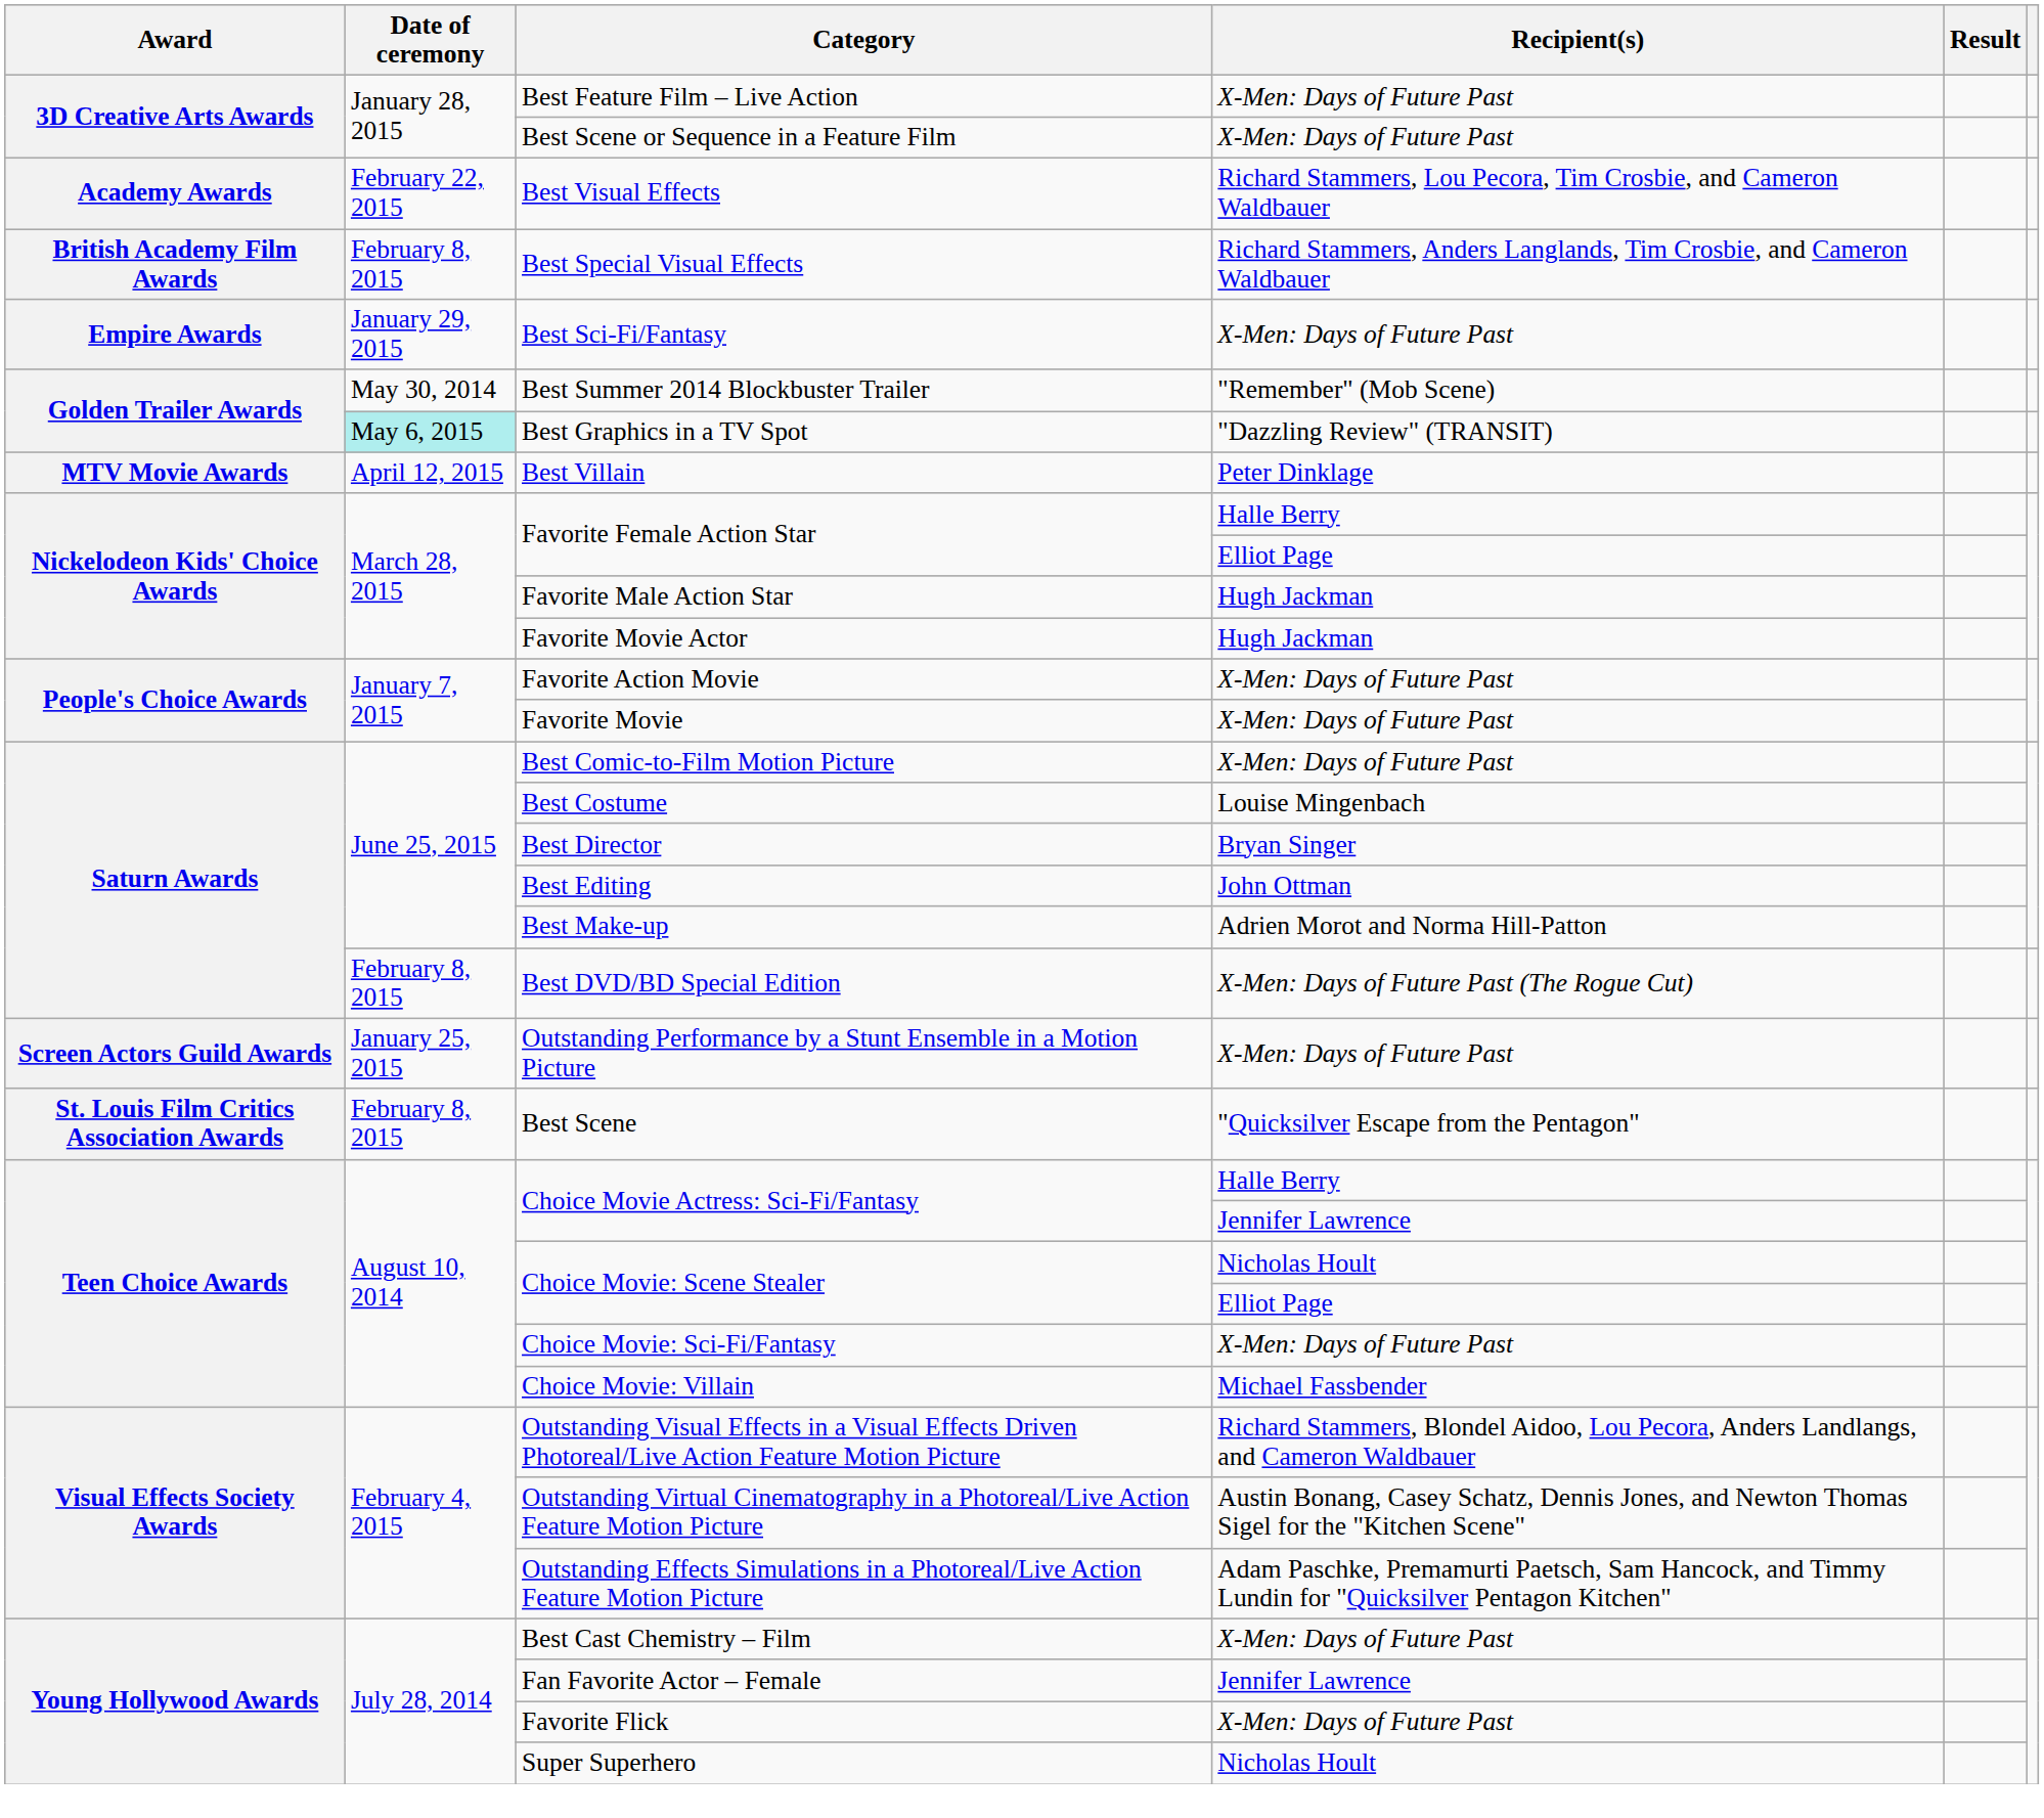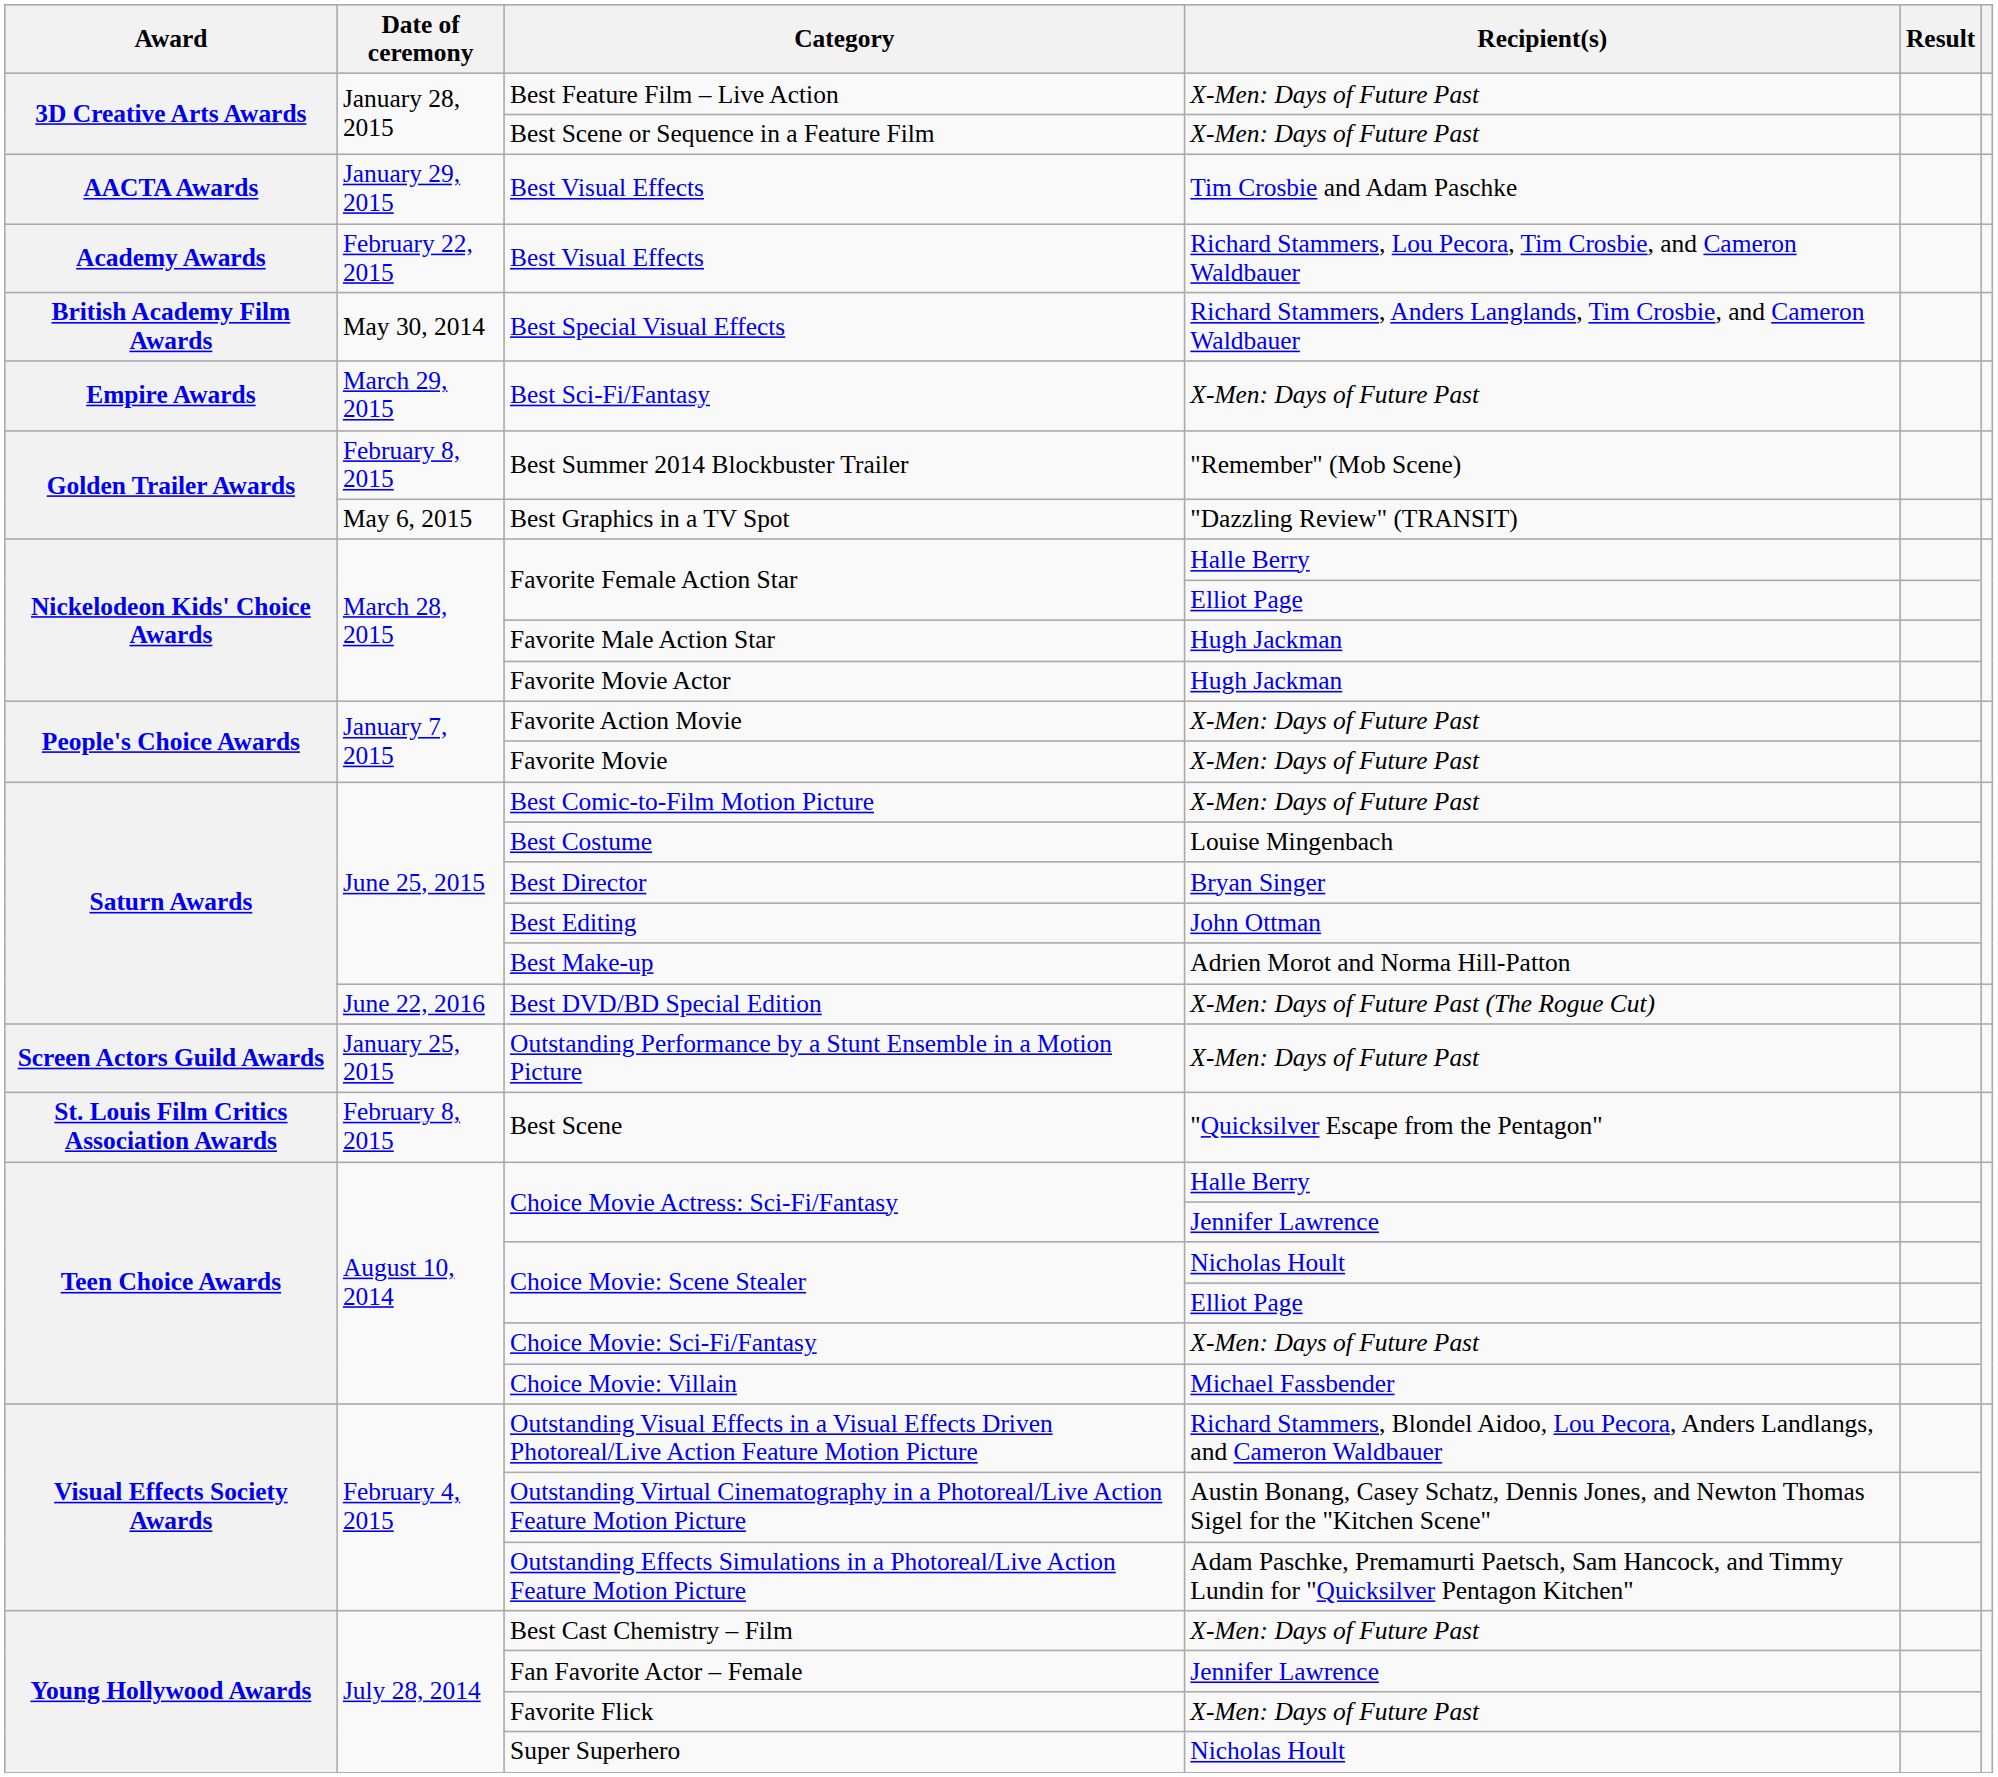+ row: AACTA Awards | January 29, 2015 | Best Visual Effects | Tim Crosbie and Adam Paschke
Best Special Visual Effects | Date of ceremony: February 8, 2015 -> May 30, 2014
Best Sci-Fi/Fantasy | Date of ceremony: January 29, 2015 -> March 29, 2015
Best Summer 2014 Blockbuster Trailer | Date of ceremony: May 30, 2014 -> February 8, 2015
Best Graphics in a TV Spot | Date of ceremony: paleturquoise background -> no background
- row: MTV Movie Awards | April 12, 2015 | Best Villain | Peter Dinklage
Best DVD/BD Special Edition | Date of ceremony: February 8, 2015 -> June 22, 2016
